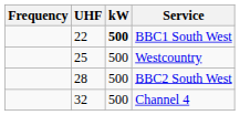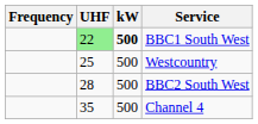BBC1 South West | UHF: no background -> lightgreen background
Channel 4 | UHF: 32 -> 35
